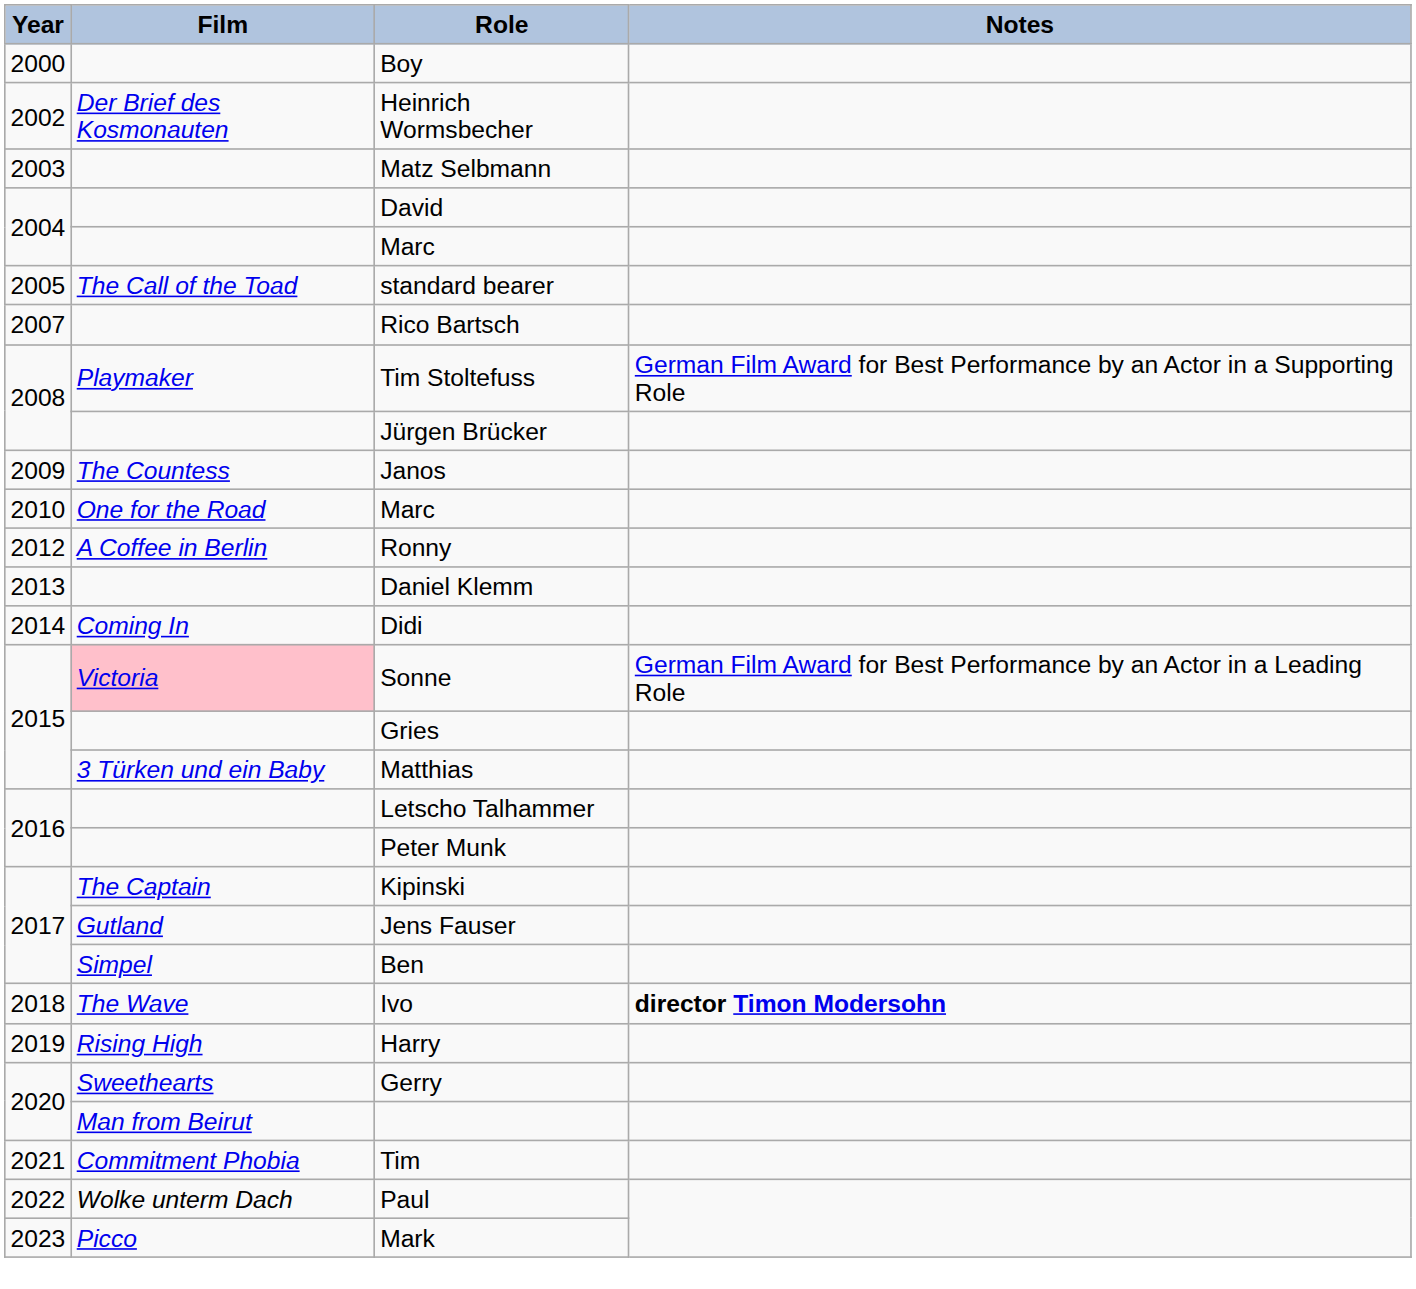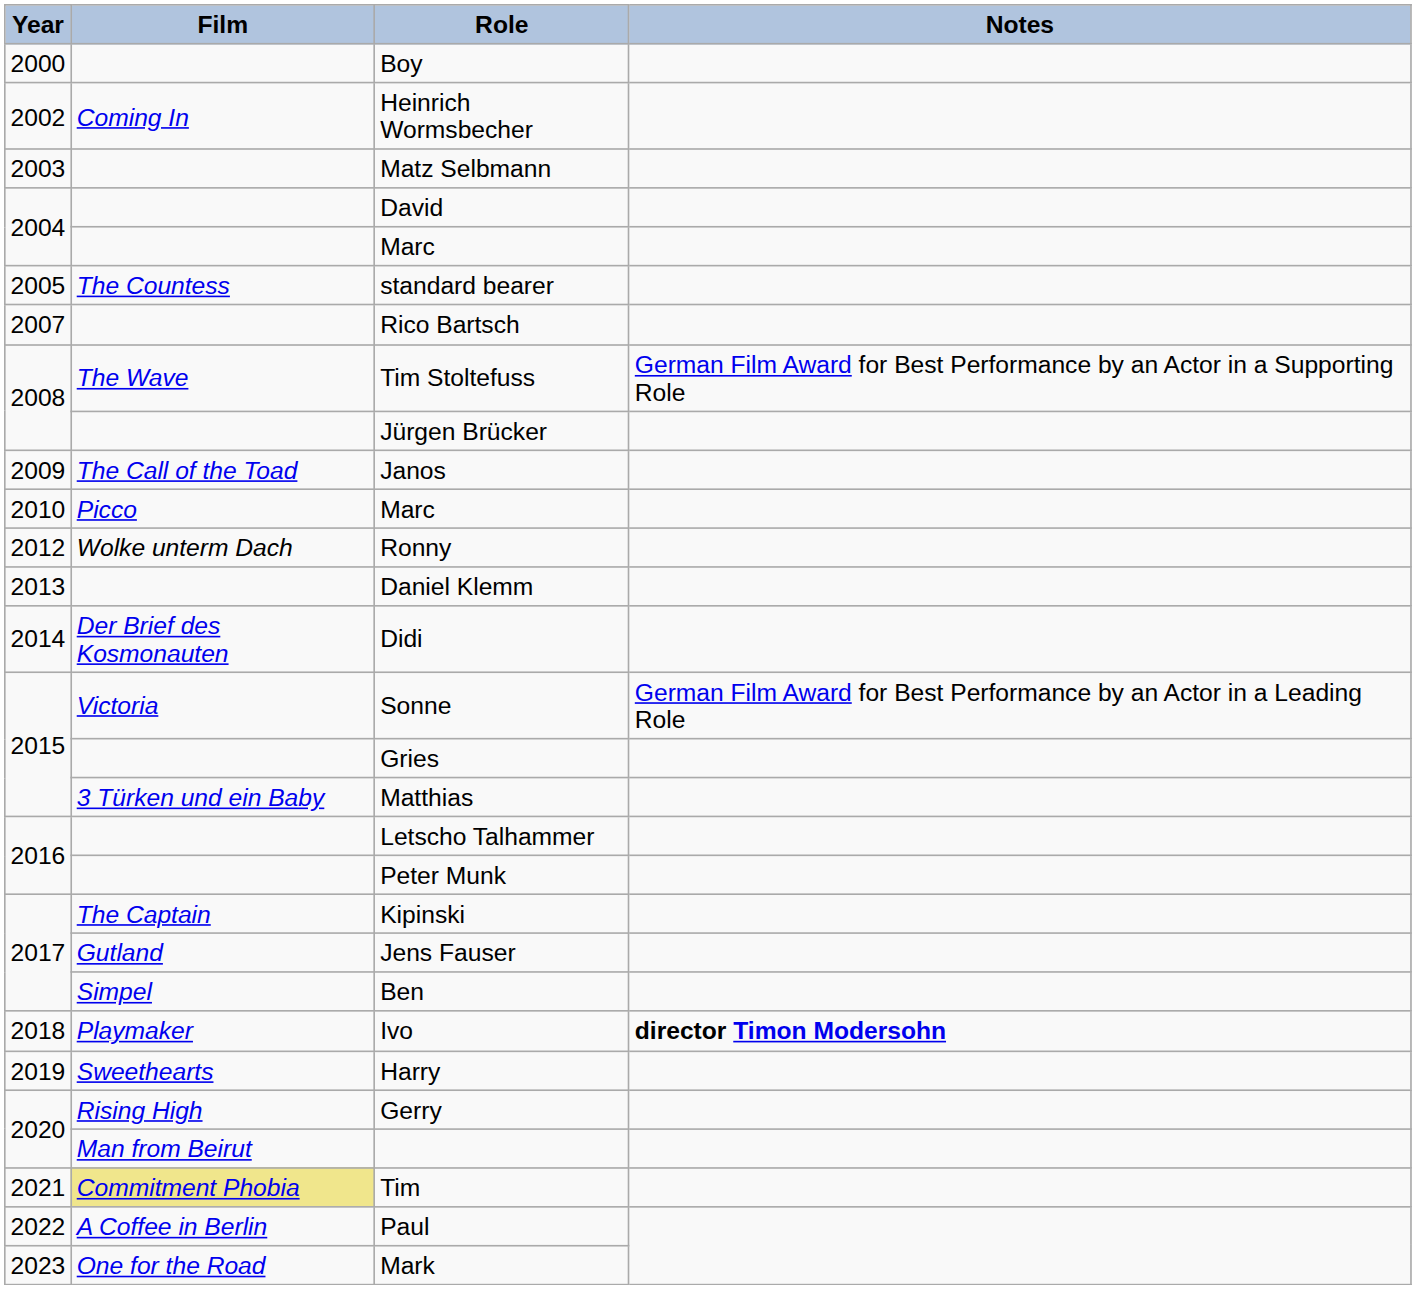Heinrich Wormsbecher | Film: Der Brief des Kosmonauten -> Coming In
standard bearer | Film: The Call of the Toad -> The Countess
Tim Stoltefuss | Film: Playmaker -> The Wave
Janos | Film: The Countess -> The Call of the Toad
2010 / Marc | Film: One for the Road -> Picco
Ronny | Film: A Coffee in Berlin -> Wolke unterm Dach
Didi | Film: Coming In -> Der Brief des Kosmonauten
Sonne | Film: pink background -> no background
Ivo | Film: The Wave -> Playmaker
Harry | Film: Rising High -> Sweethearts
Gerry | Film: Sweethearts -> Rising High
Tim | Film: no background -> khaki background
Paul | Film: Wolke unterm Dach -> A Coffee in Berlin
Mark | Film: Picco -> One for the Road
